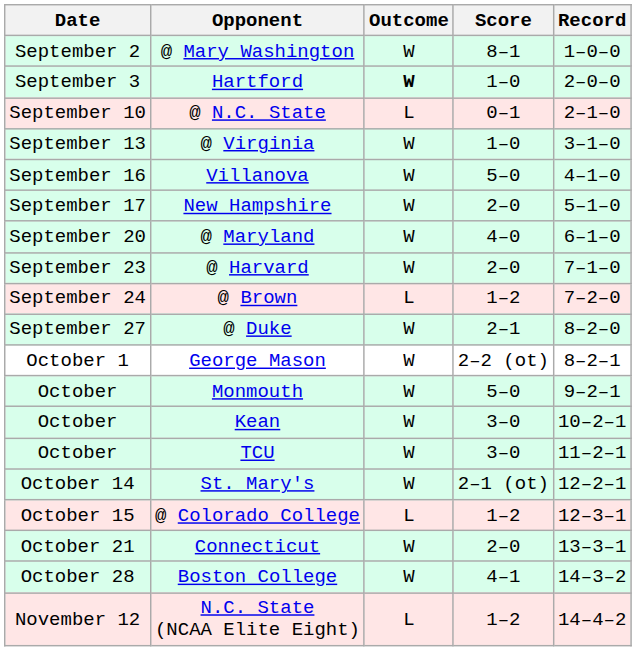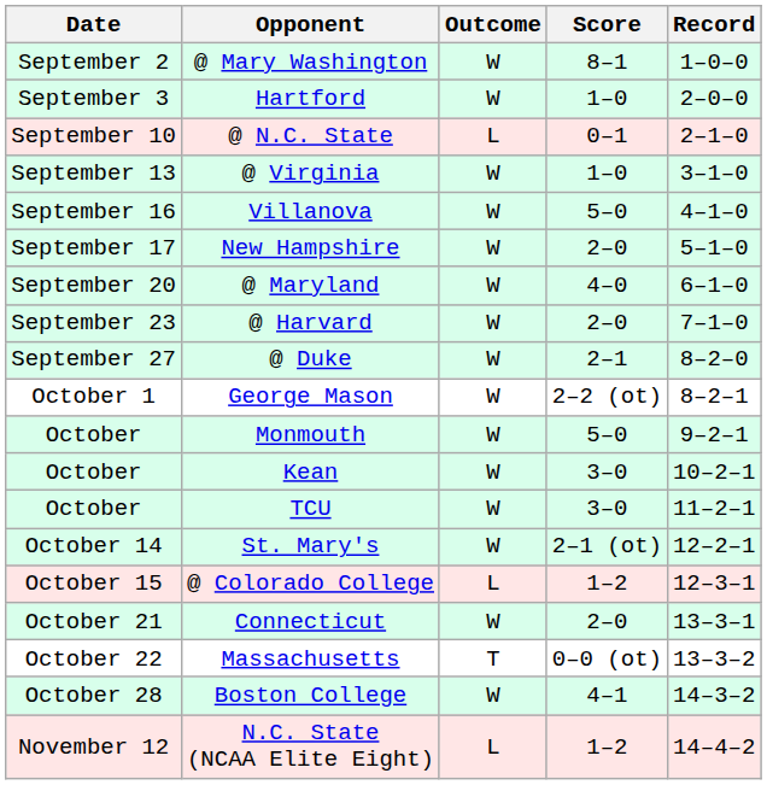Hartford | Outcome: bold -> normal
- row: September 24 | @ Brown | L | 1–2 | 7–2–0
+ row: October 22 | Massachusetts | T | 0–0 (ot) | 13–3–2
